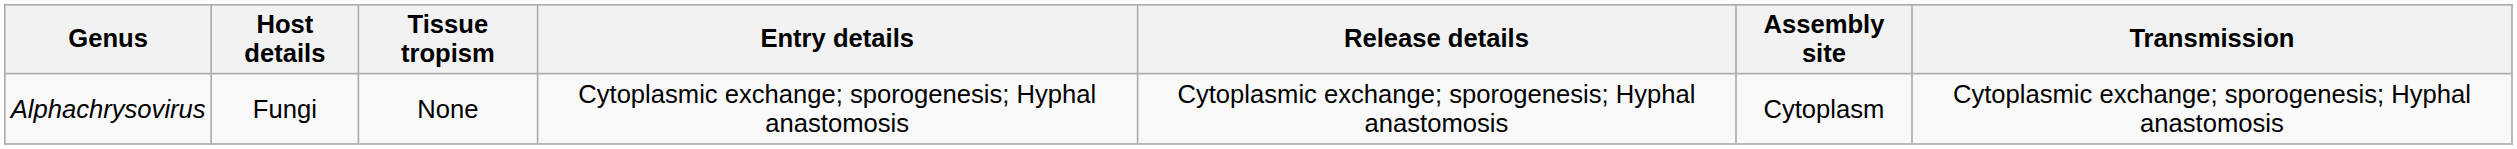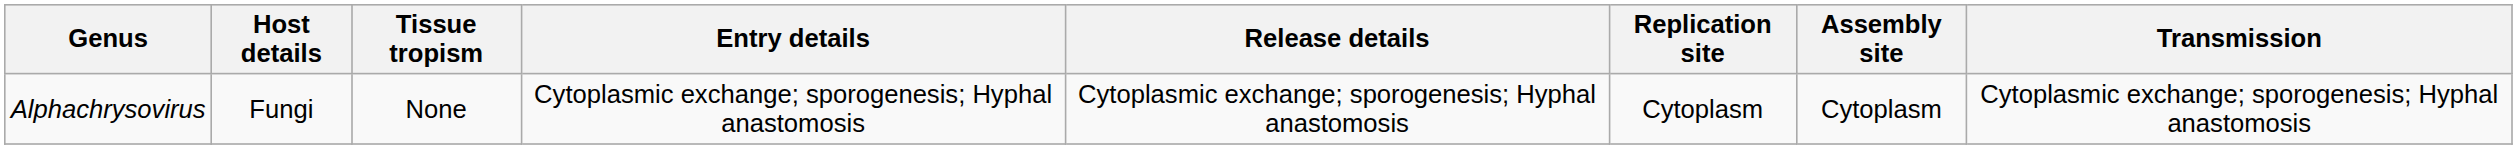+ column: Replication site | Cytoplasm
